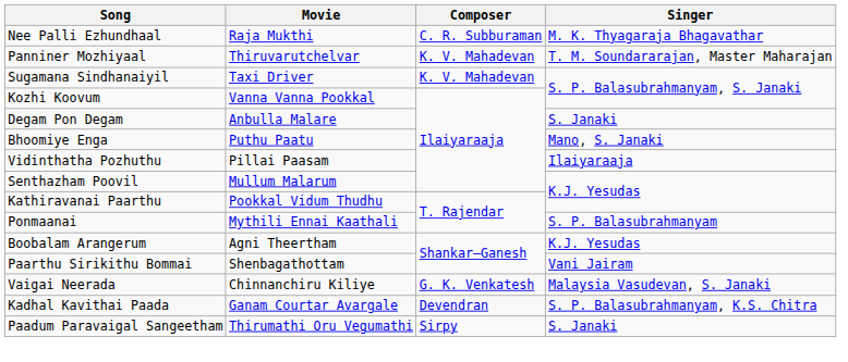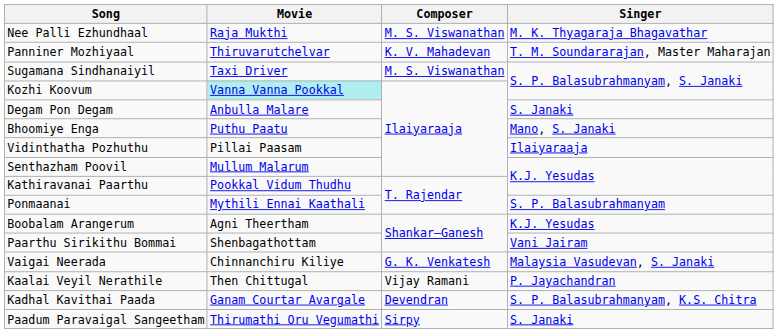Nee Palli Ezhundhaal | Composer: C. R. Subburaman -> M. S. Viswanathan
Sugamana Sindhanaiyil | Composer: K. V. Mahadevan -> M. S. Viswanathan
Kozhi Koovum | Movie: no background -> paleturquoise background
+ row: Kaalai Veyil Nerathile | Then Chittugal | Vijay Ramani | P. Jayachandran
